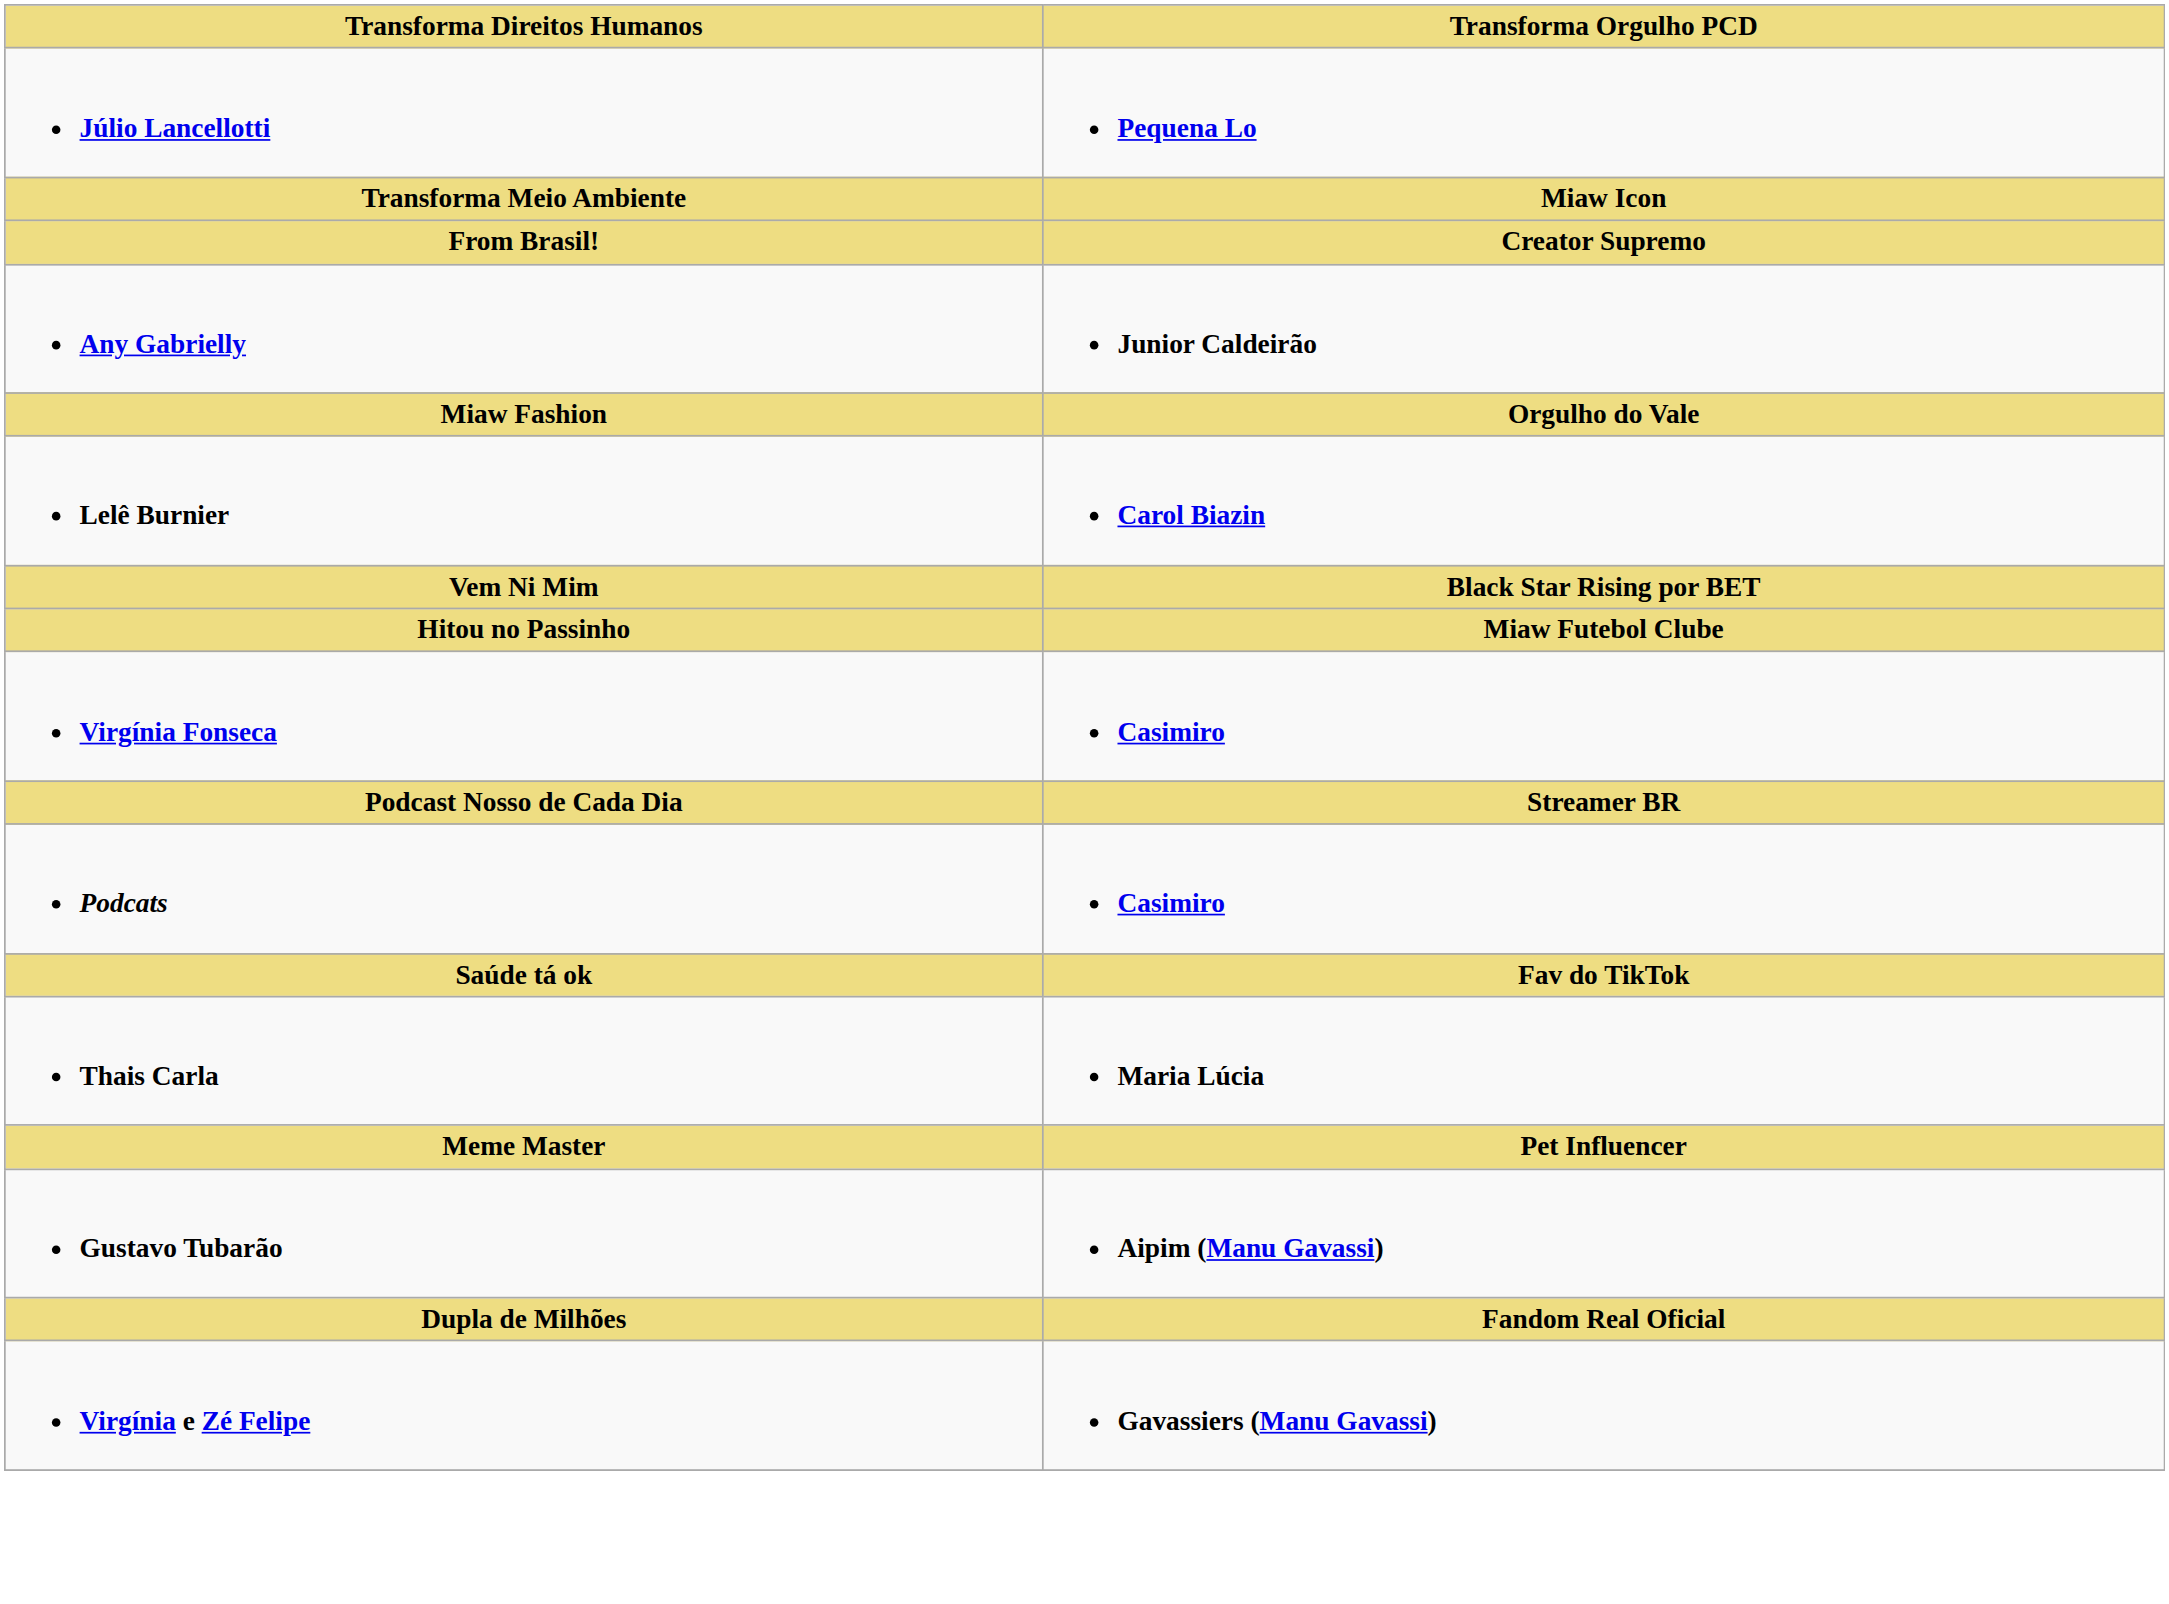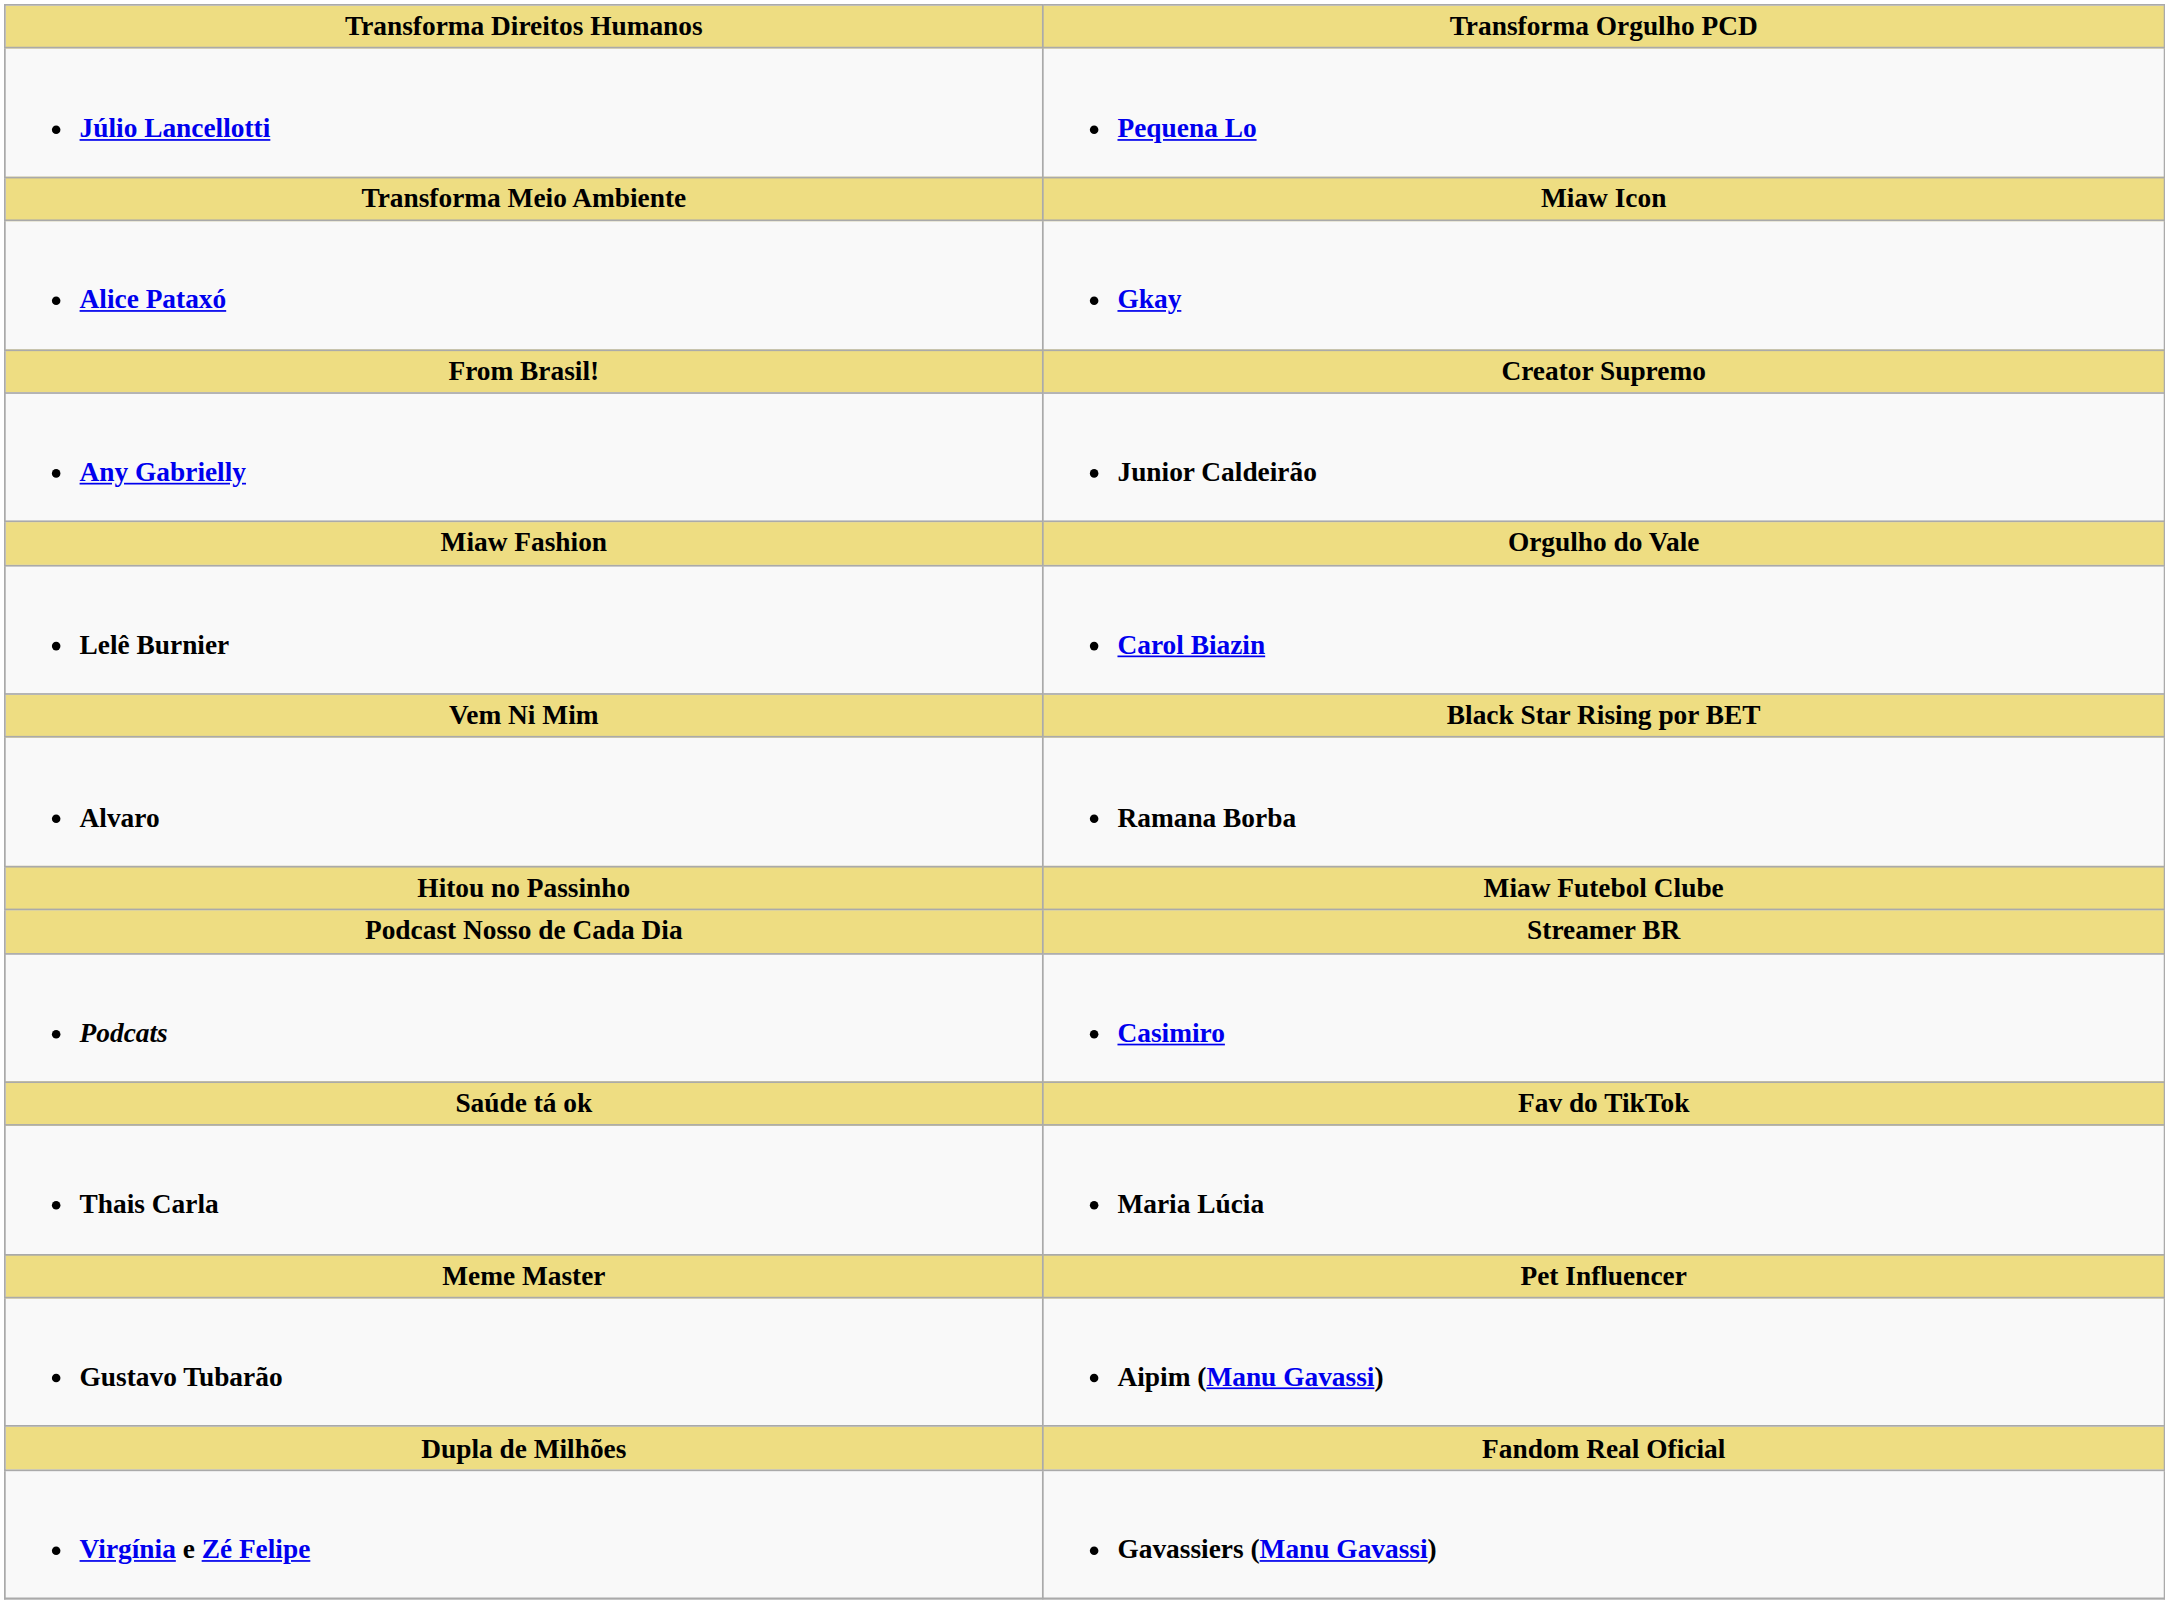+ row: Alice Pataxó | Gkay
+ row: Alvaro | Ramana Borba
- row: Virgínia Fonseca | Casimiro
